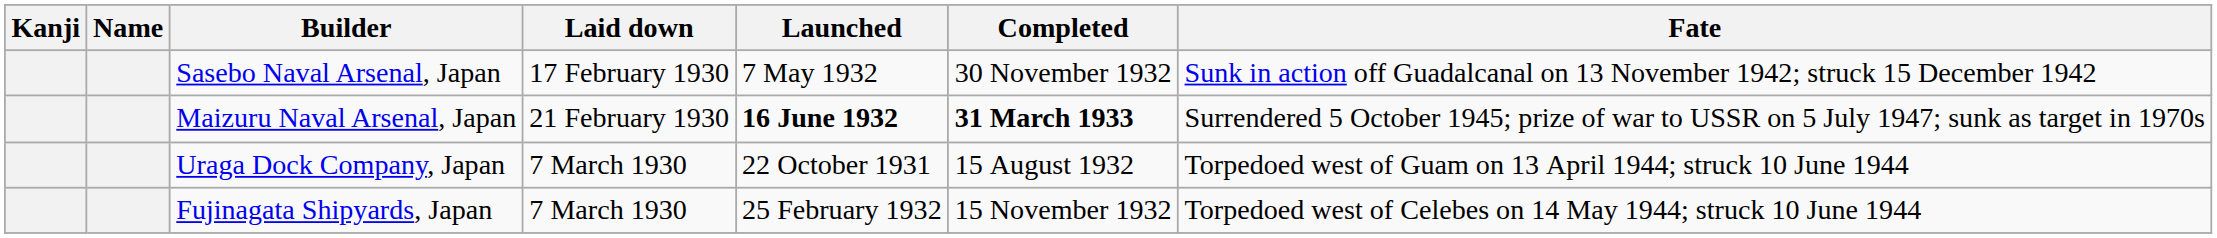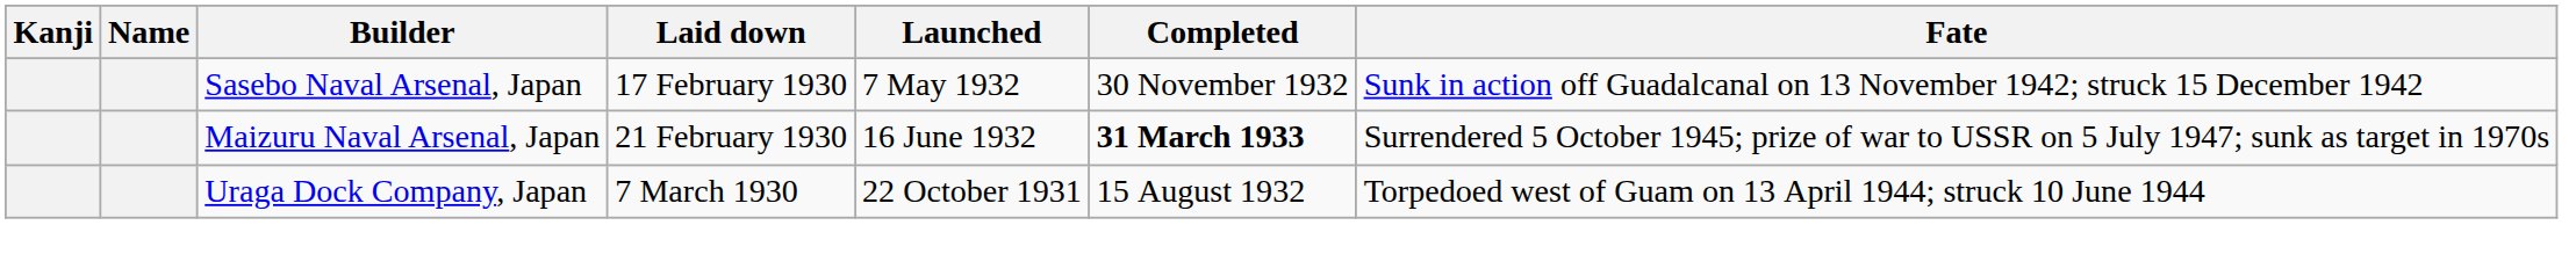Maizuru Naval Arsenal, Japan | Launched: bold -> normal
- row: Fujinagata Shipyards, Japan | 7 March 1930 | 25 February 1932 | 15 November 1932 | Torpedoed west of Celebes on 14 May 1944; struck 10 June 1944
